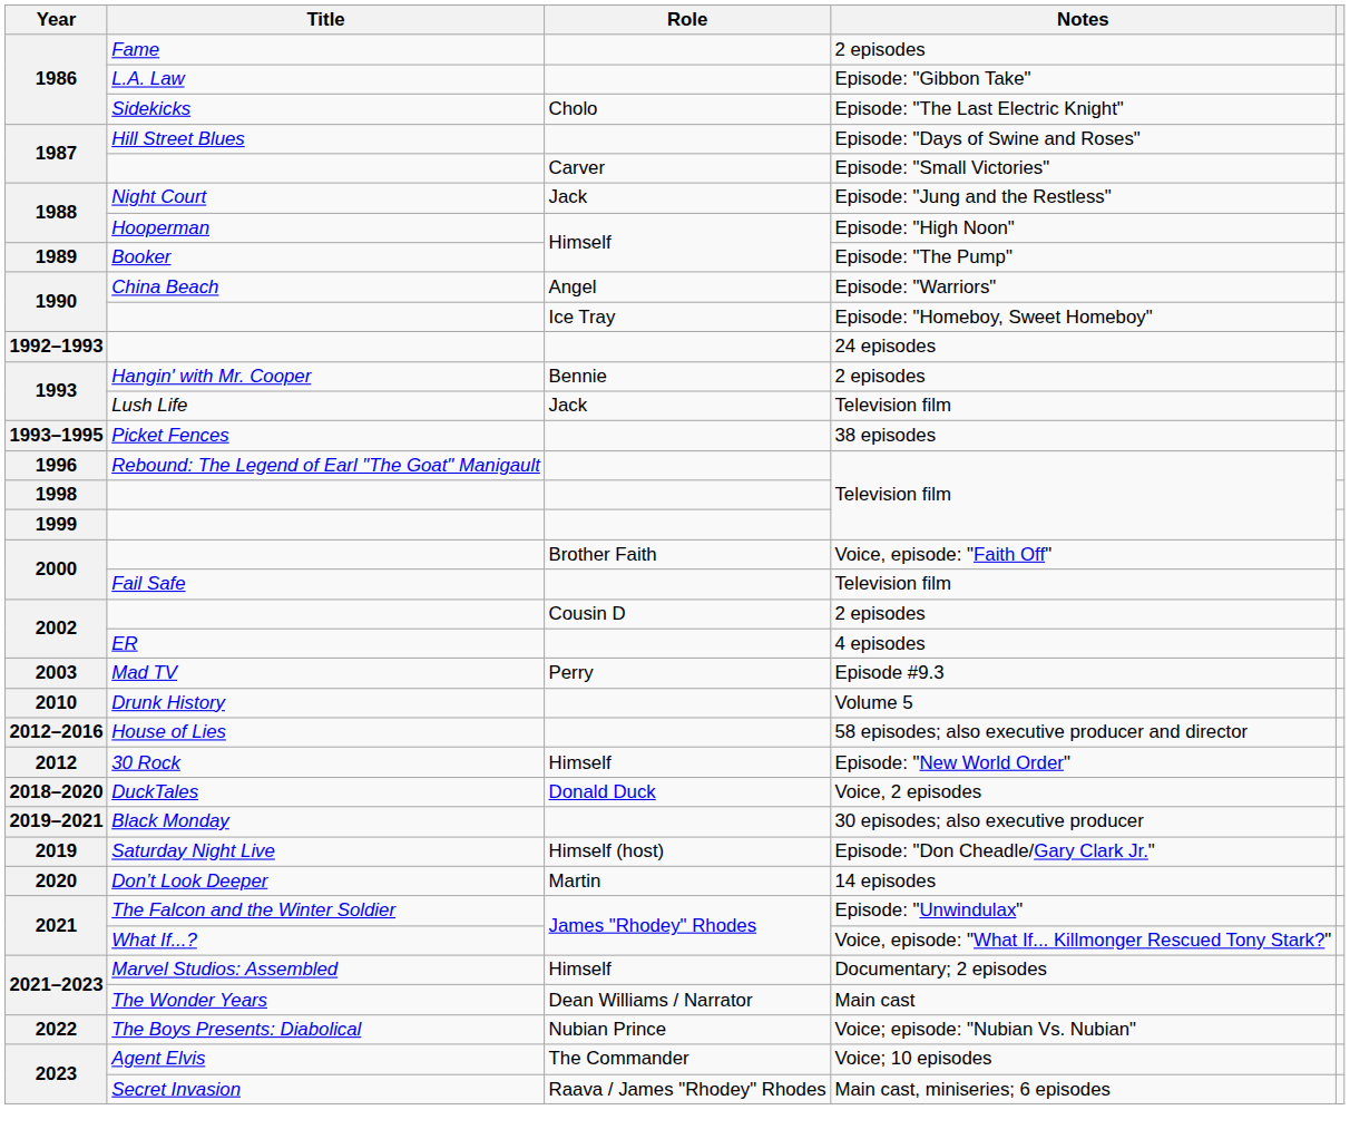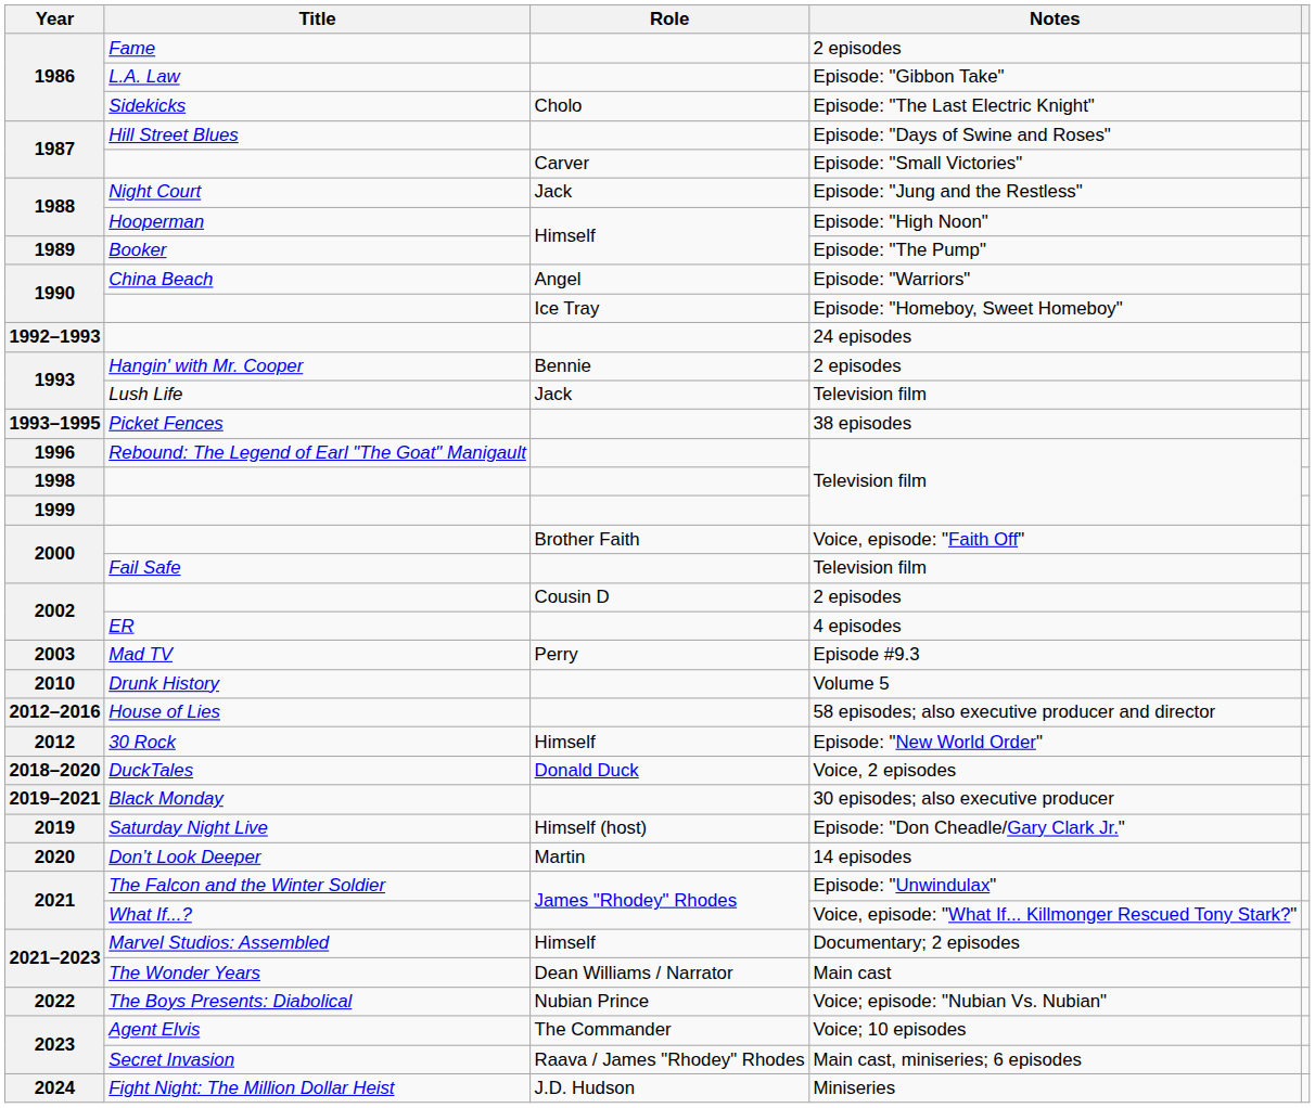+ row: 2024 | Fight Night: The Million Dollar Heist | J.D. Hudson | Miniseries
